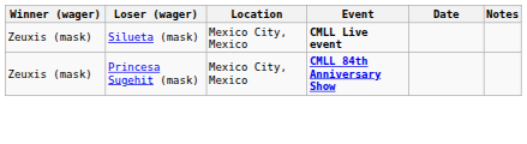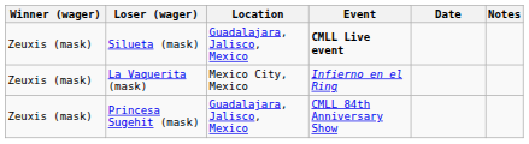Silueta (mask) | Location: Mexico City, Mexico -> Guadalajara, Jalisco, Mexico
+ row: Zeuxis (mask) | La Vaquerita (mask) | Mexico City, Mexico | Infierno en el Ring
Princesa Sugehit (mask) | Location: Mexico City, Mexico -> Guadalajara, Jalisco, Mexico
Princesa Sugehit (mask) | Event: bold -> normal
